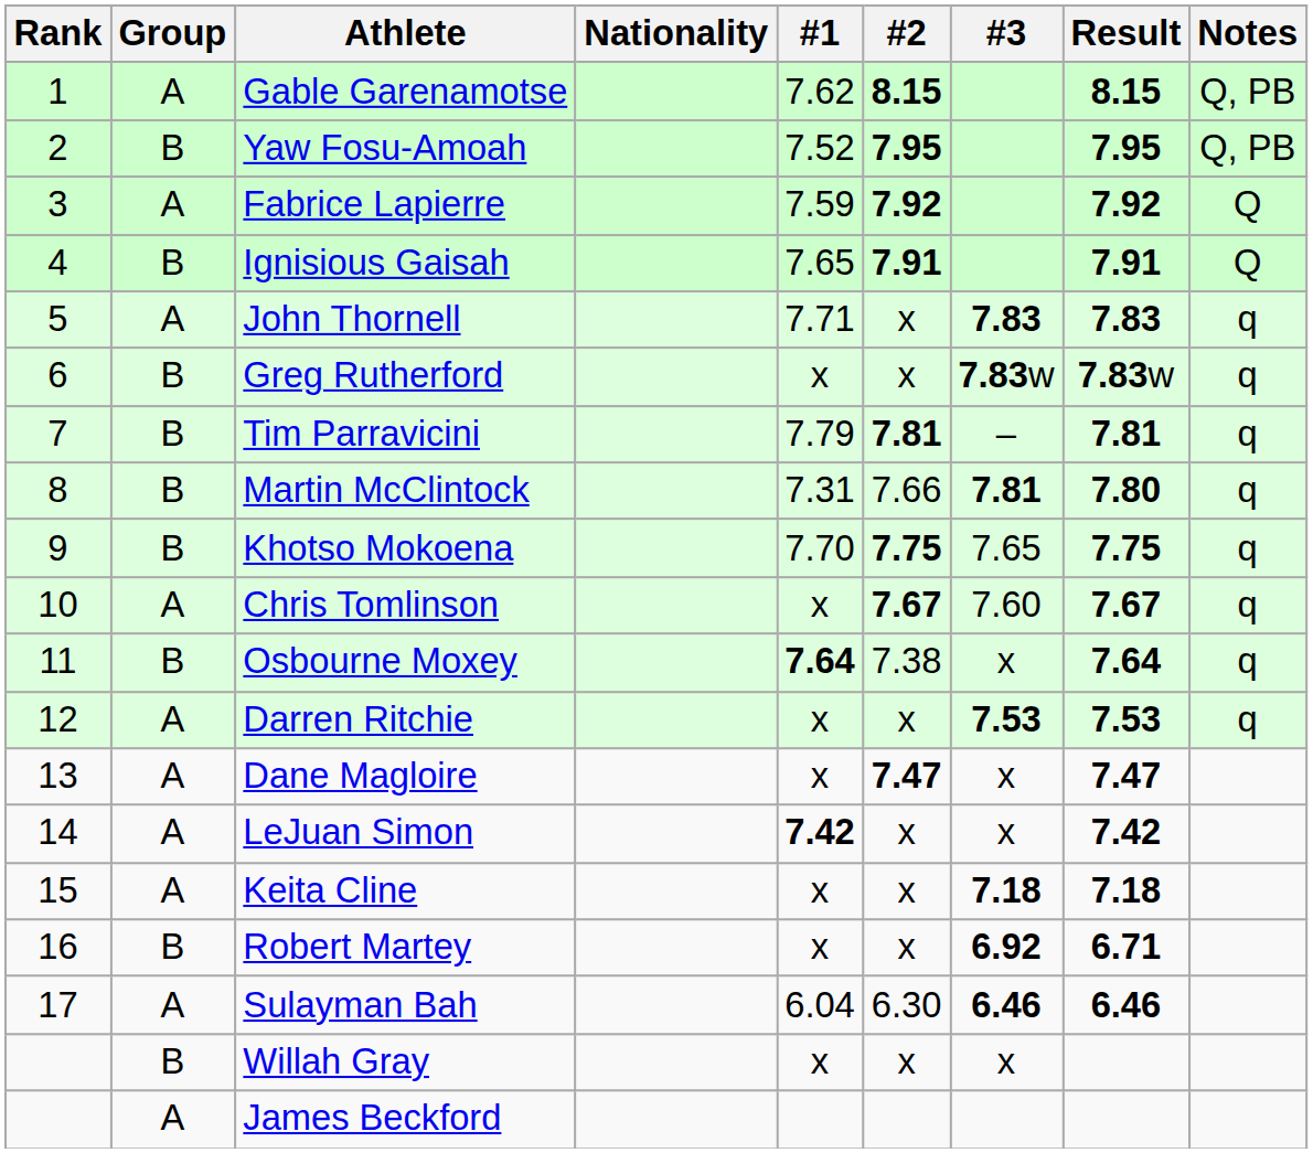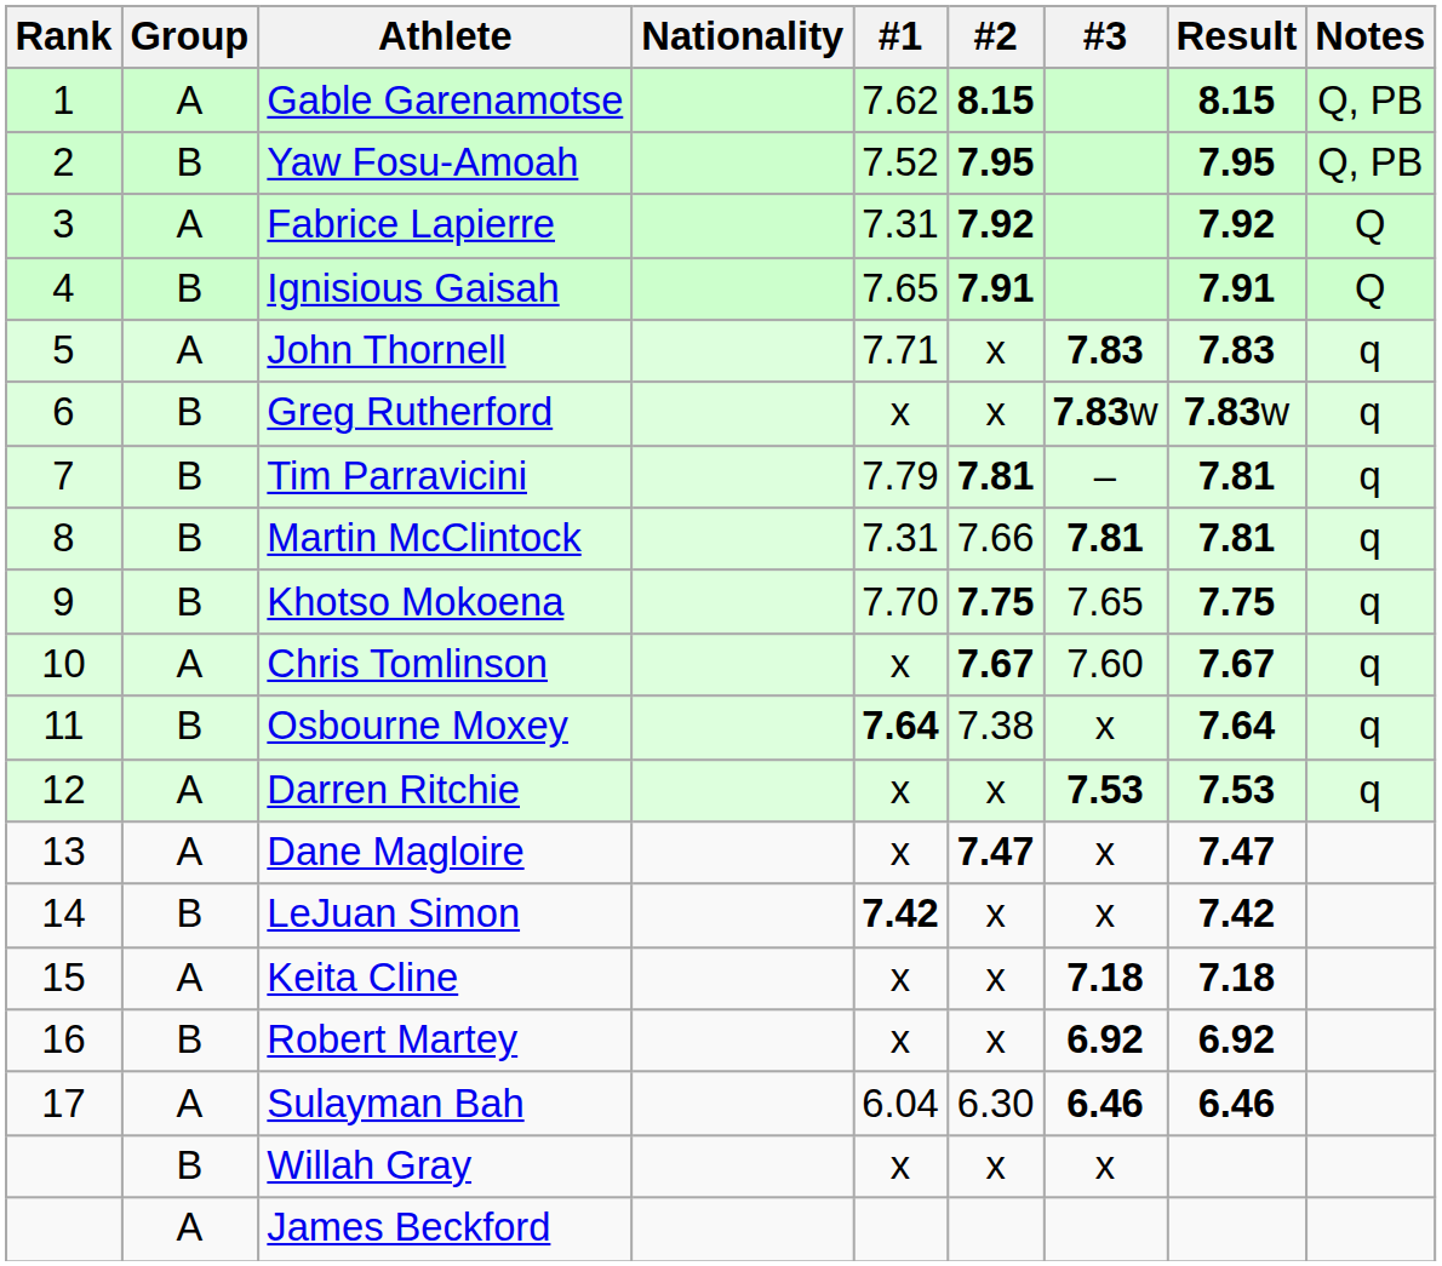Fabrice Lapierre | #1: 7.59 -> 7.31
Martin McClintock | Result: 7.80 -> 7.81
LeJuan Simon | Group: A -> B
Robert Martey | Result: 6.71 -> 6.92
